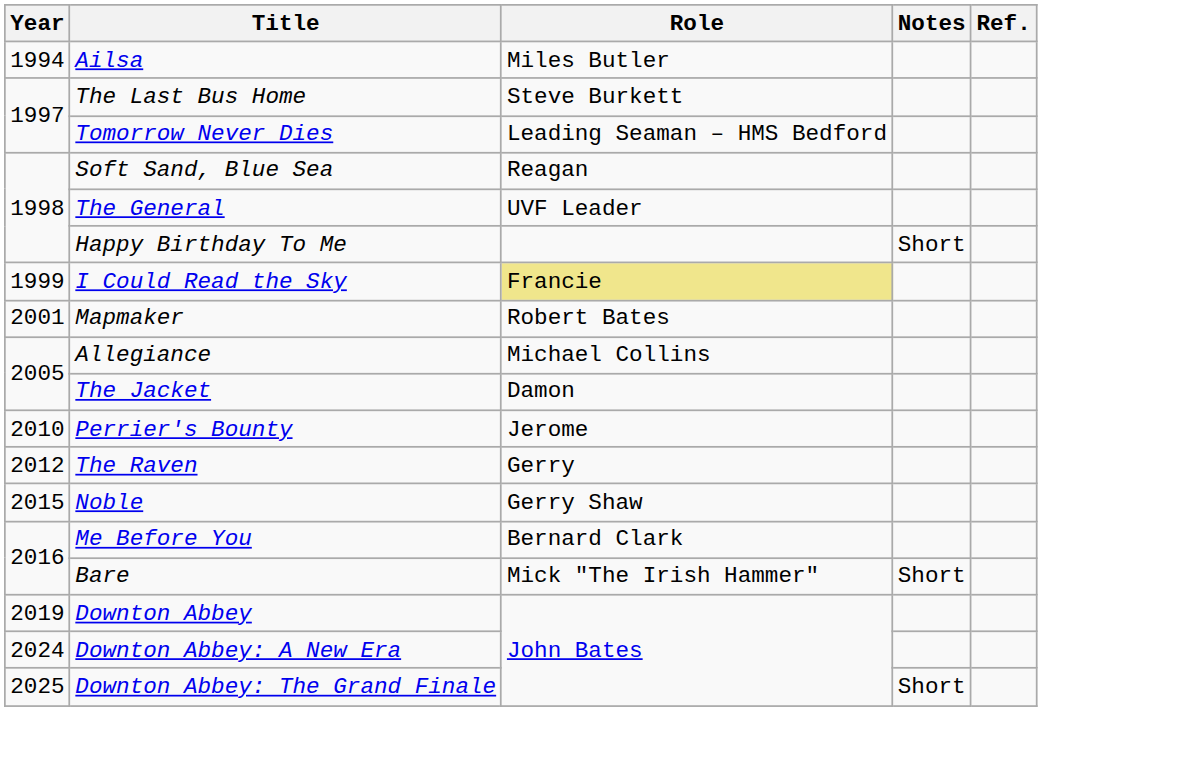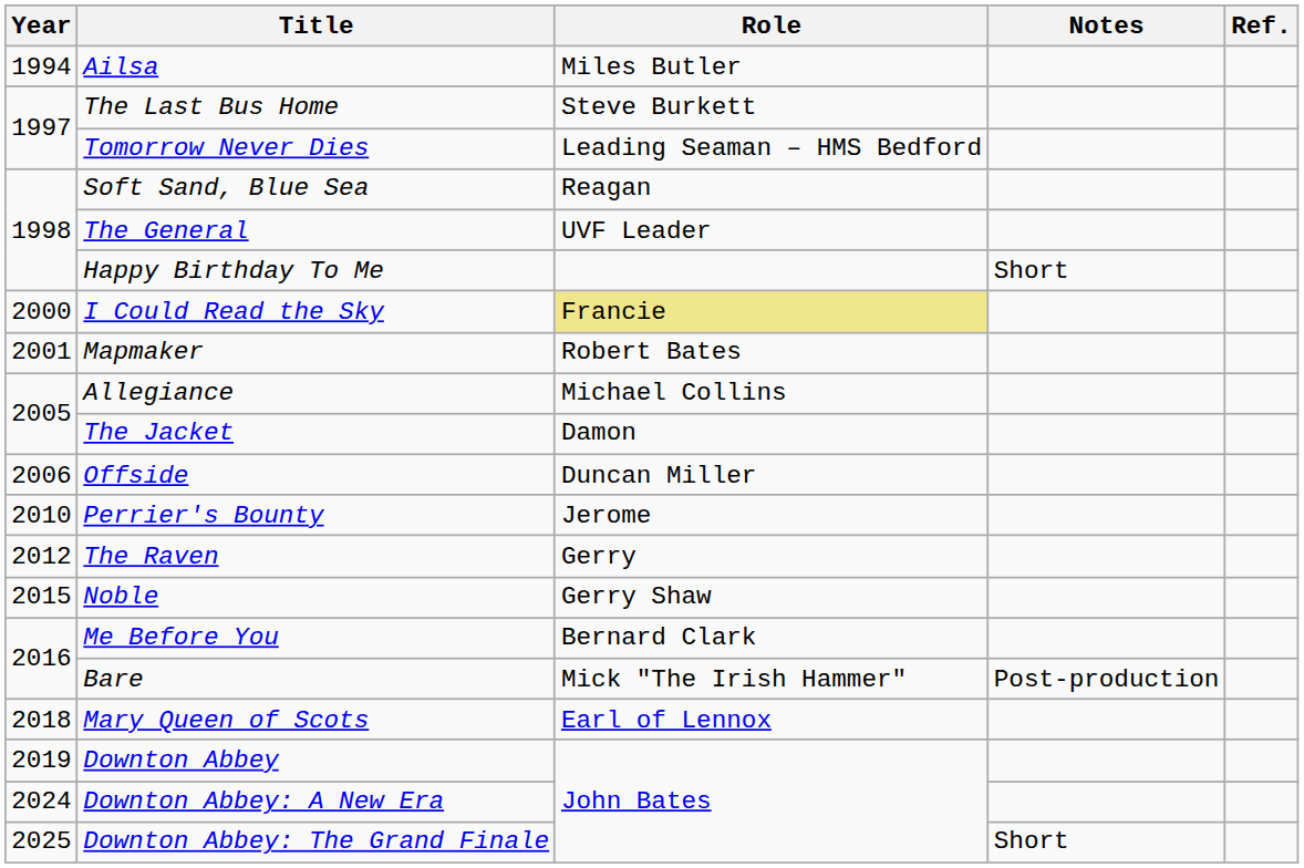I Could Read the Sky | Year: 1999 -> 2000
+ row: 2006 | Offside | Duncan Miller
Bare | Notes: Short -> Post-production
+ row: 2018 | Mary Queen of Scots | Earl of Lennox
